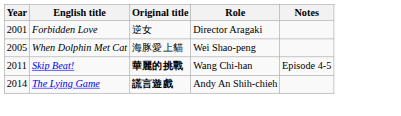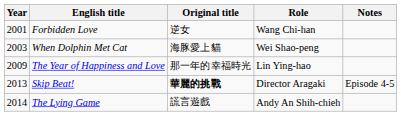Forbidden Love | Role: Director Aragaki -> Wang Chi-han
When Dolphin Met Cat | Year: 2005 -> 2003
+ row: 2009 | The Year of Happiness and Love | 那一年的幸福時光 | Lin Ying-hao
Skip Beat! | Year: 2011 -> 2013
Skip Beat! | Role: Wang Chi-han -> Director Aragaki
The Lying Game | Original title: bold -> normal
